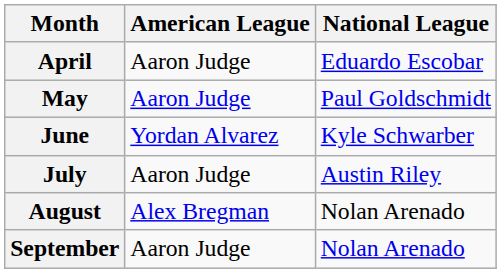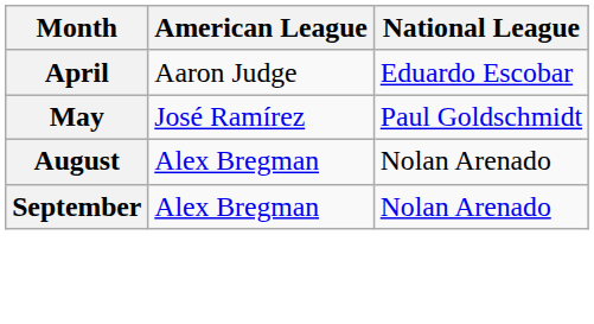May | American League: Aaron Judge -> José Ramírez
- row: June | Yordan Alvarez | Kyle Schwarber
- row: July | Aaron Judge | Austin Riley
September | American League: Aaron Judge -> Alex Bregman
